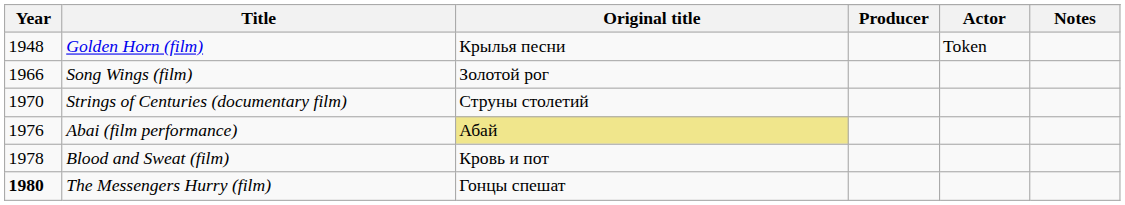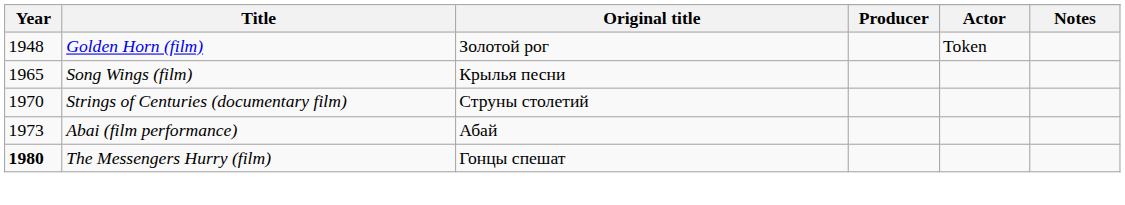Golden Horn (film) | Original title: Крылья песни -> Золотой рог
Song Wings (film) | Year: 1966 -> 1965
Song Wings (film) | Original title: Золотой рог -> Крылья песни
Abai (film performance) | Year: 1976 -> 1973
Abai (film performance) | Original title: khaki background -> no background
- row: 1978 | Blood and Sweat (film) | Кровь и пот
